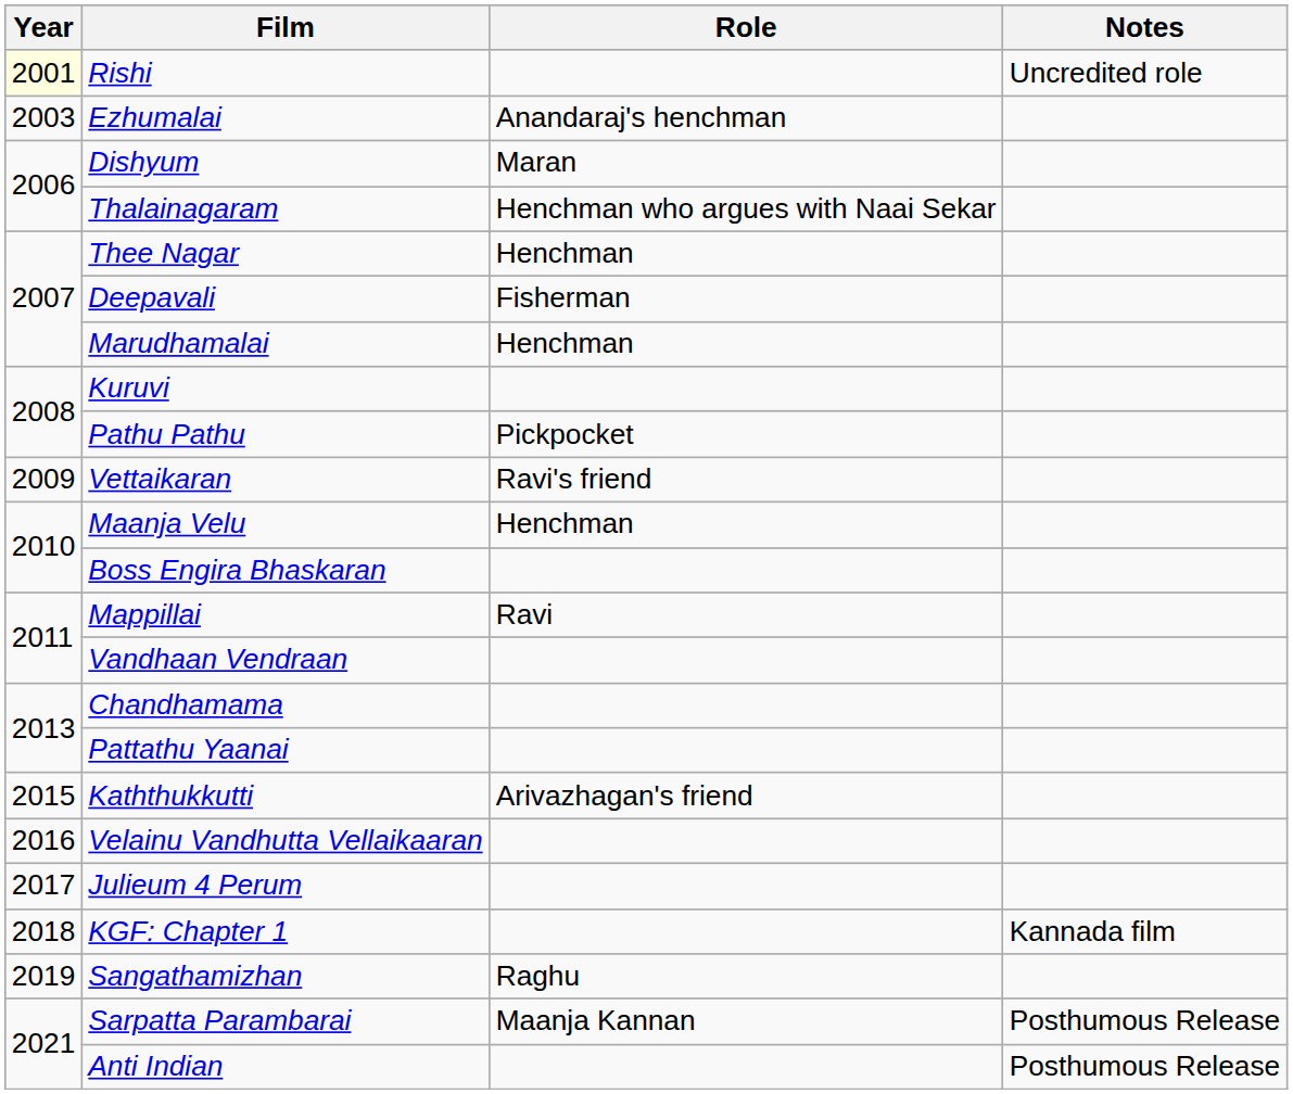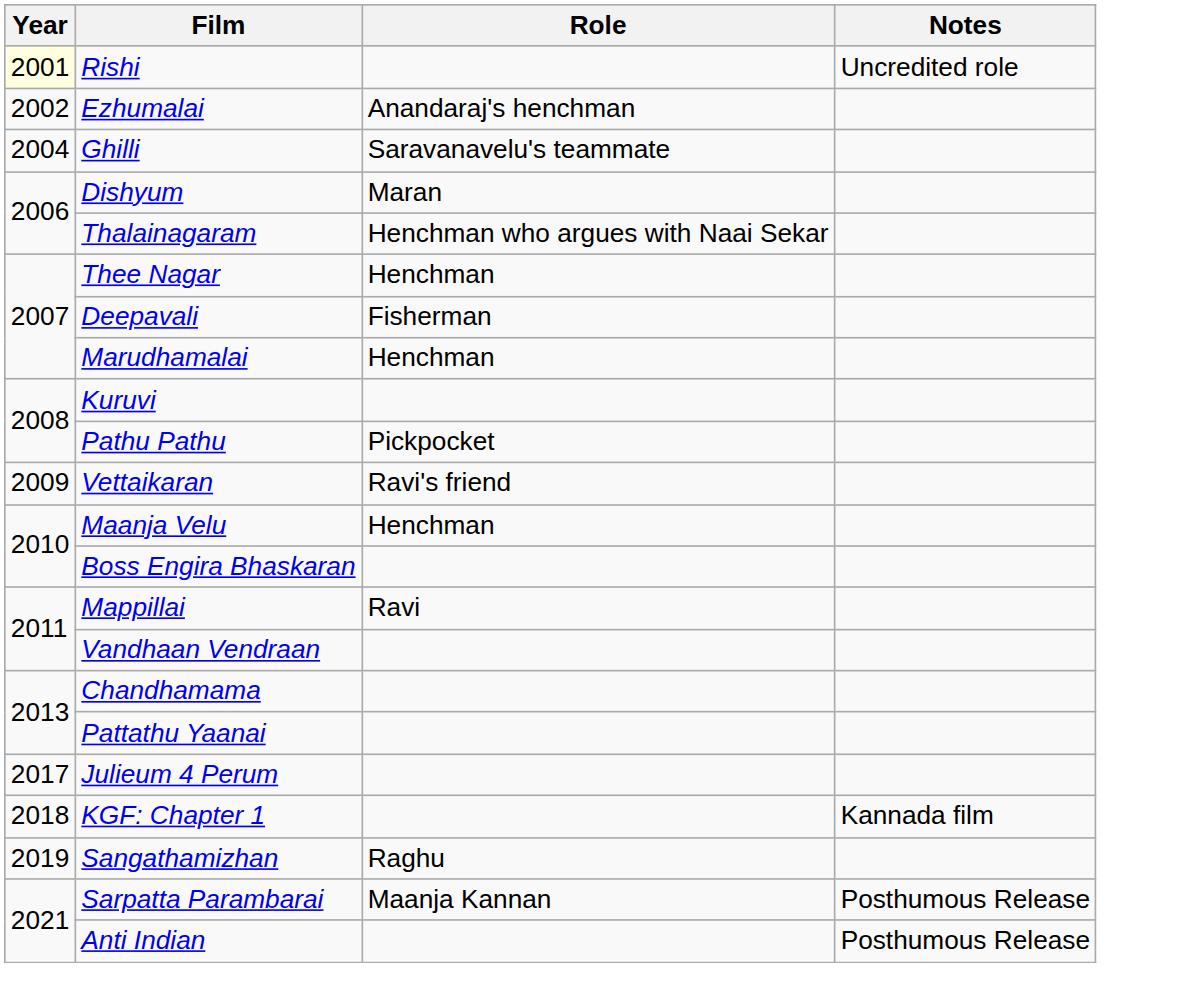Ezhumalai | Year: 2003 -> 2002
+ row: 2004 | Ghilli | Saravanavelu's teammate
- row: 2015 | Kaththukkutti | Arivazhagan's friend
- row: 2016 | Velainu Vandhutta Vellaikaaran
